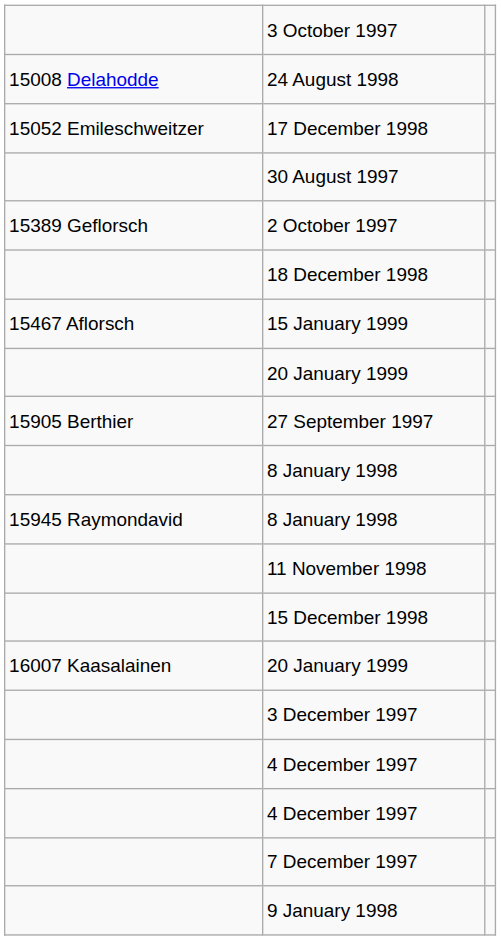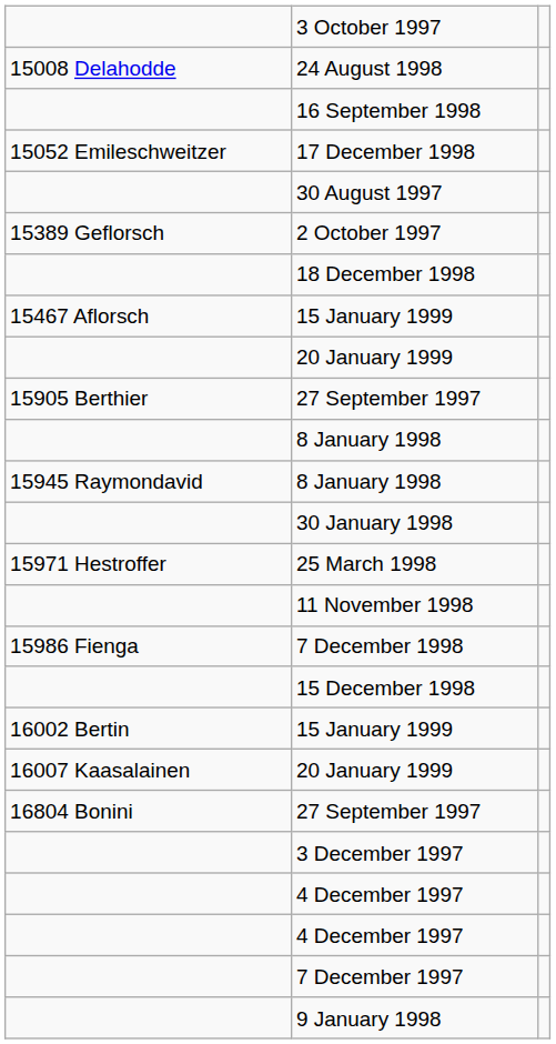+ row: 16 September 1998
+ row: 30 January 1998
+ row: 15971 Hestroffer | 25 March 1998
+ row: 15986 Fienga | 7 December 1998
+ row: 16002 Bertin | 15 January 1999
+ row: 16804 Bonini | 27 September 1997
